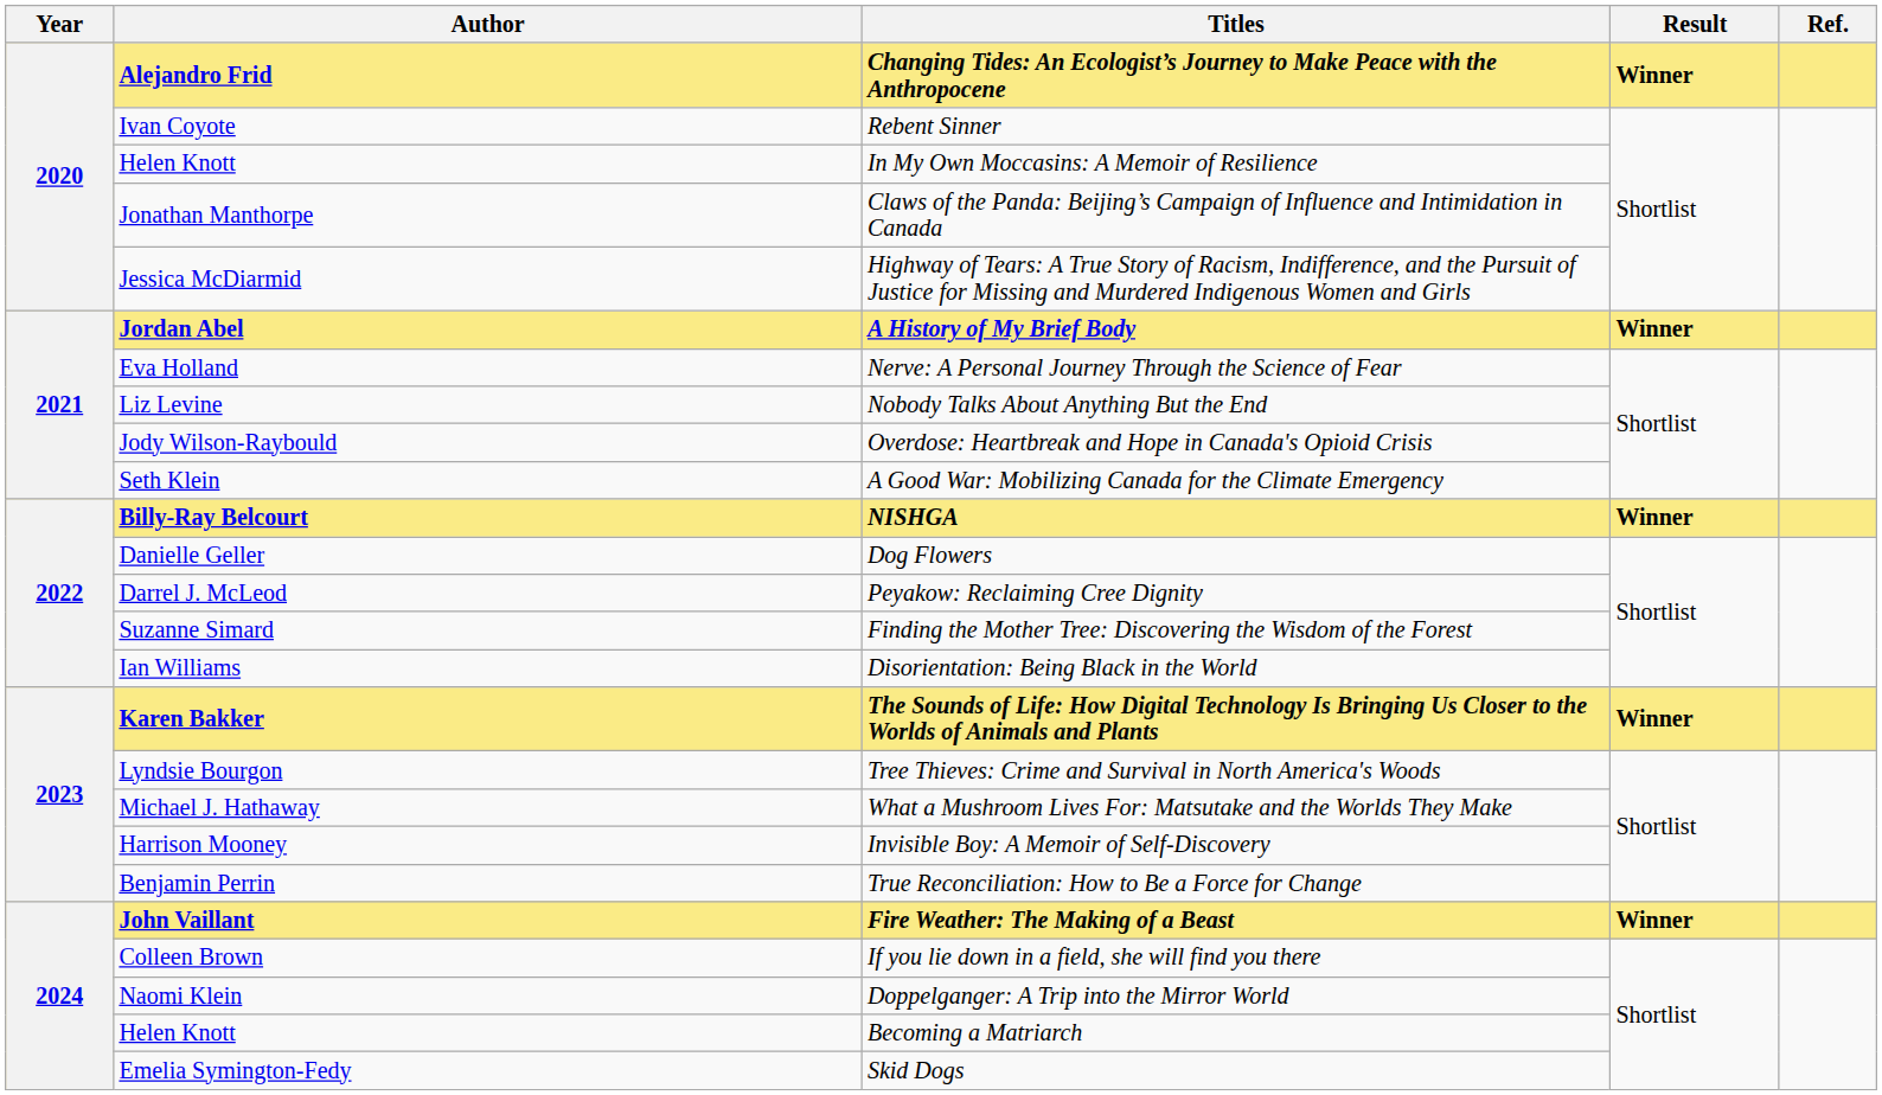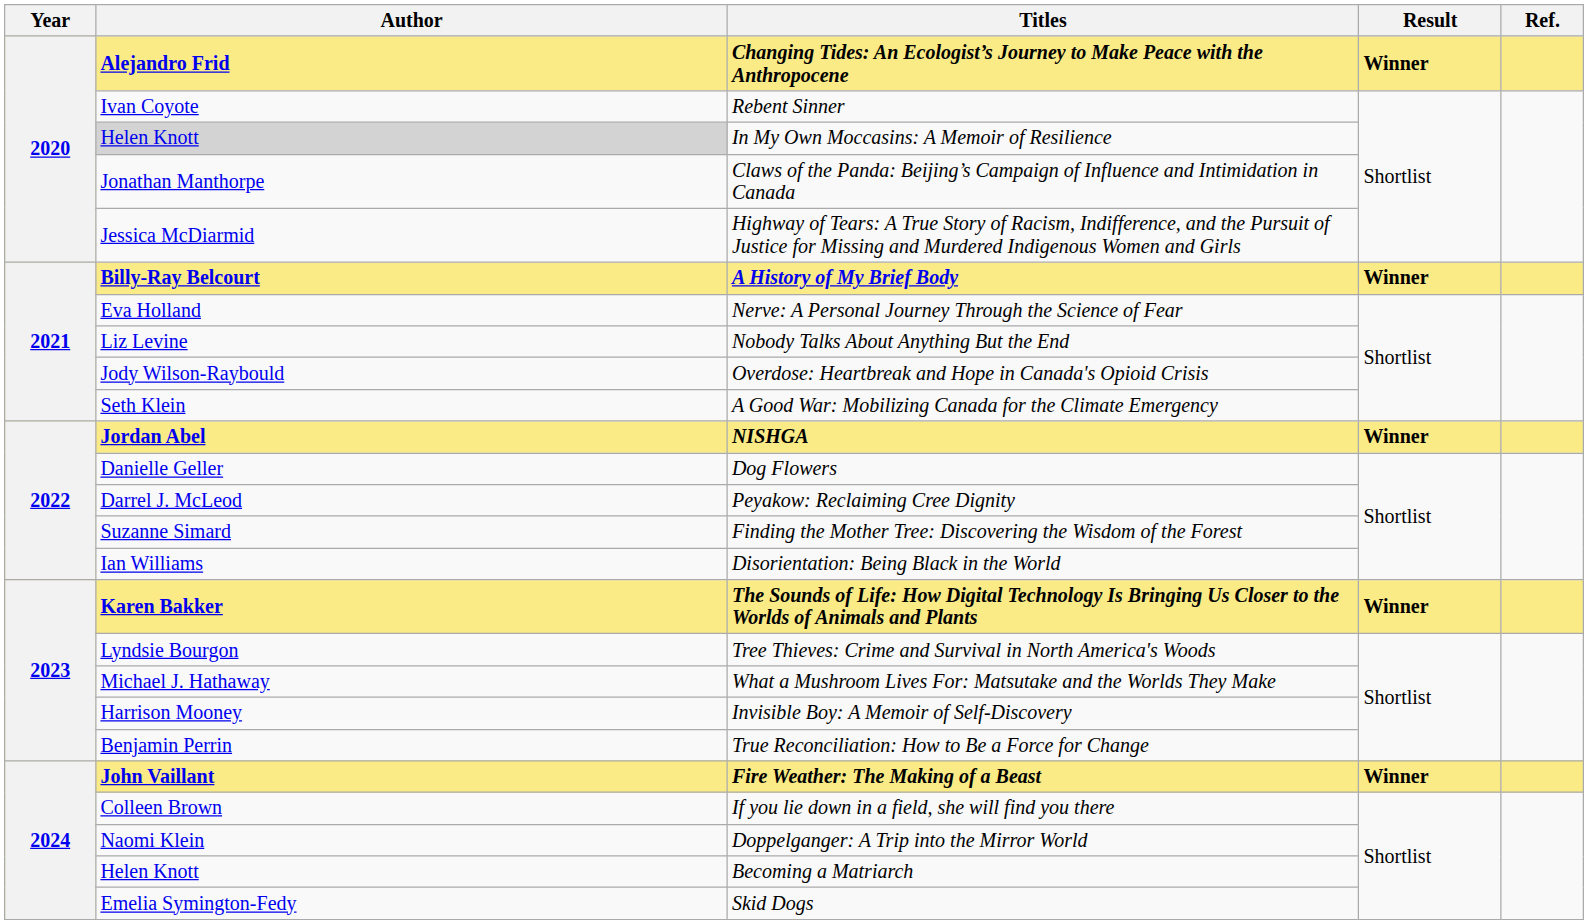In My Own Moccasins: A Memoir of Resilience | Author: no background -> lightgrey background
A History of My Brief Body | Author: Jordan Abel -> Billy-Ray Belcourt
NISHGA | Author: Billy-Ray Belcourt -> Jordan Abel
